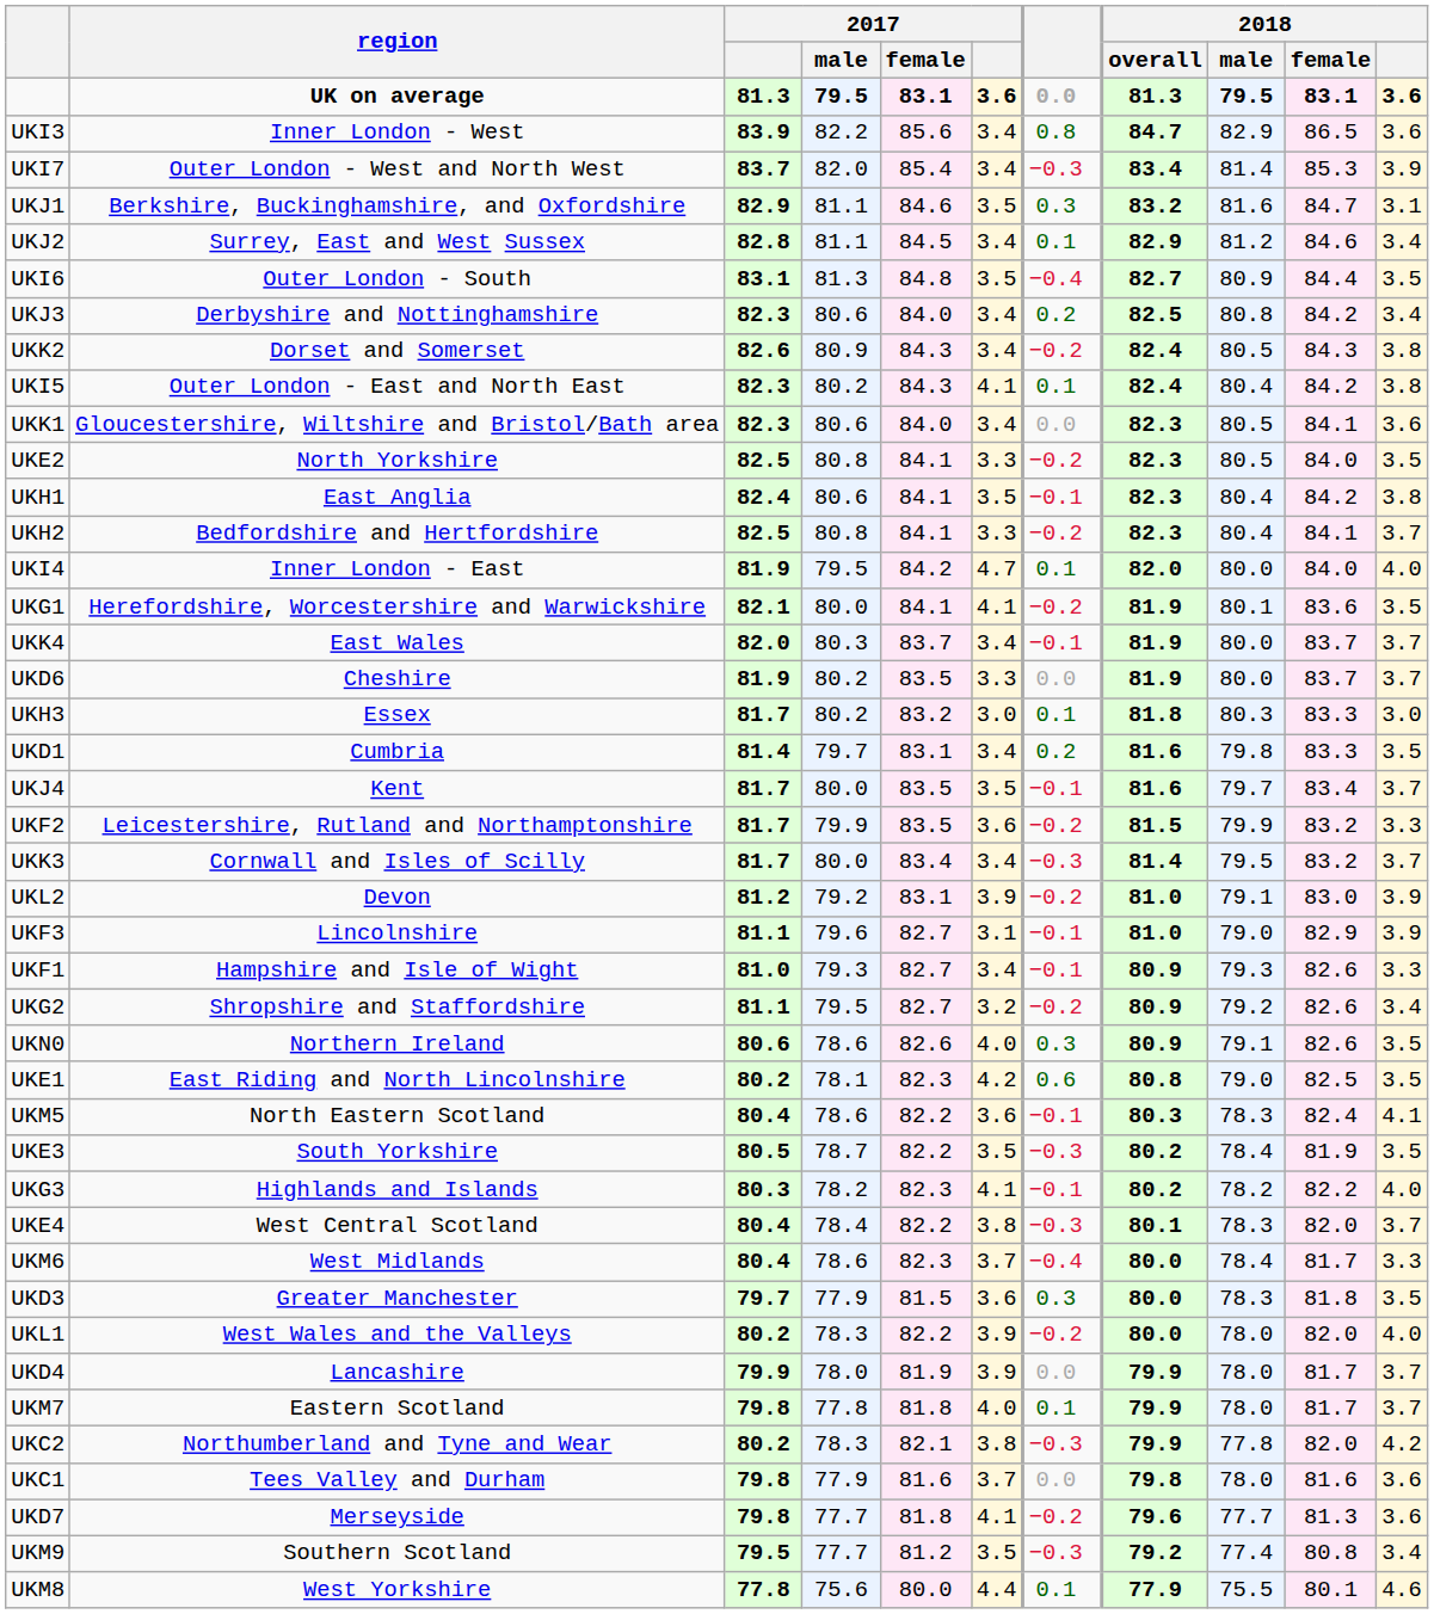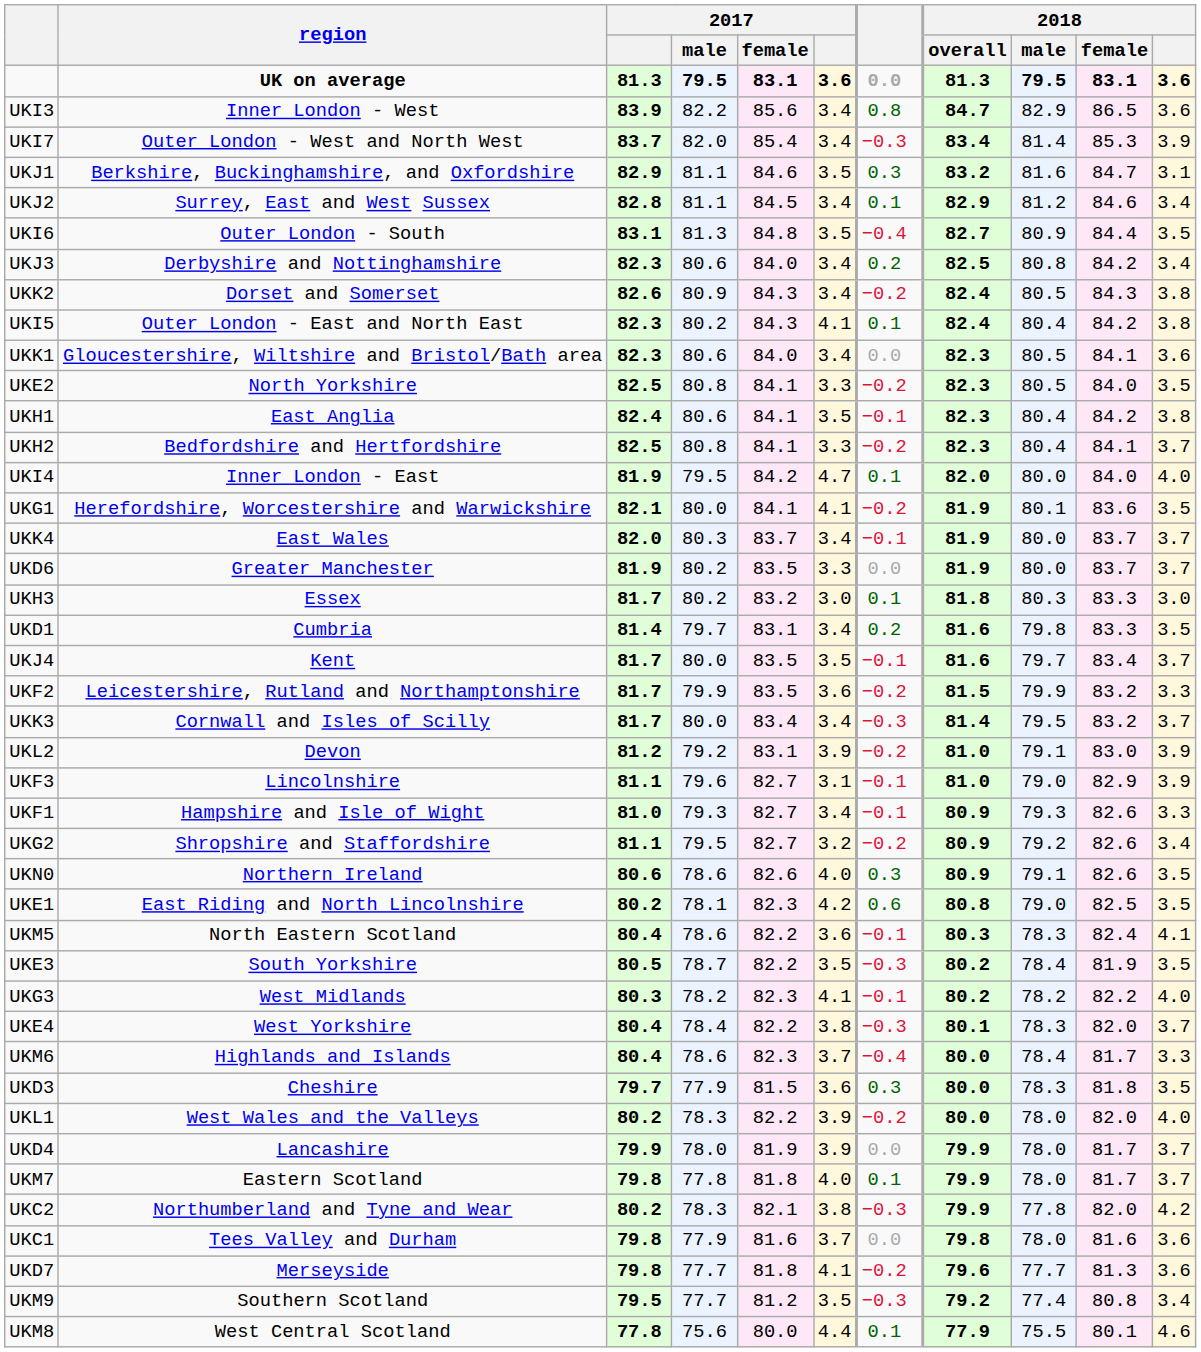UKD6 | region: Cheshire -> Greater Manchester
UKG3 | region: Highlands and Islands -> West Midlands
UKE4 | region: West Central Scotland -> West Yorkshire
UKM6 | region: West Midlands -> Highlands and Islands
UKD3 | region: Greater Manchester -> Cheshire
UKM8 | region: West Yorkshire -> West Central Scotland
